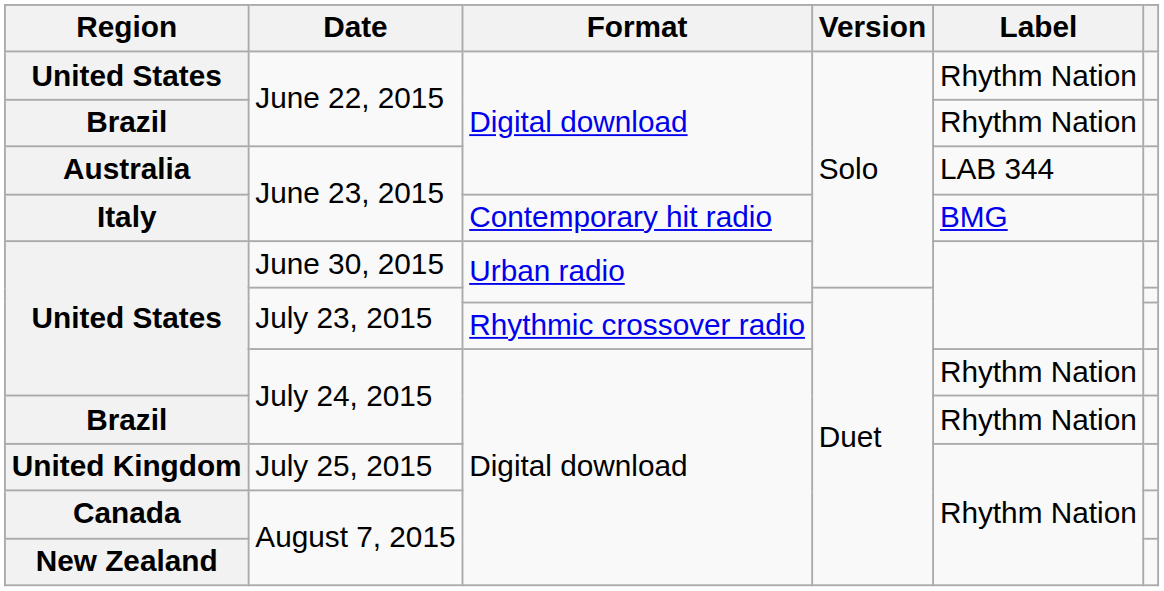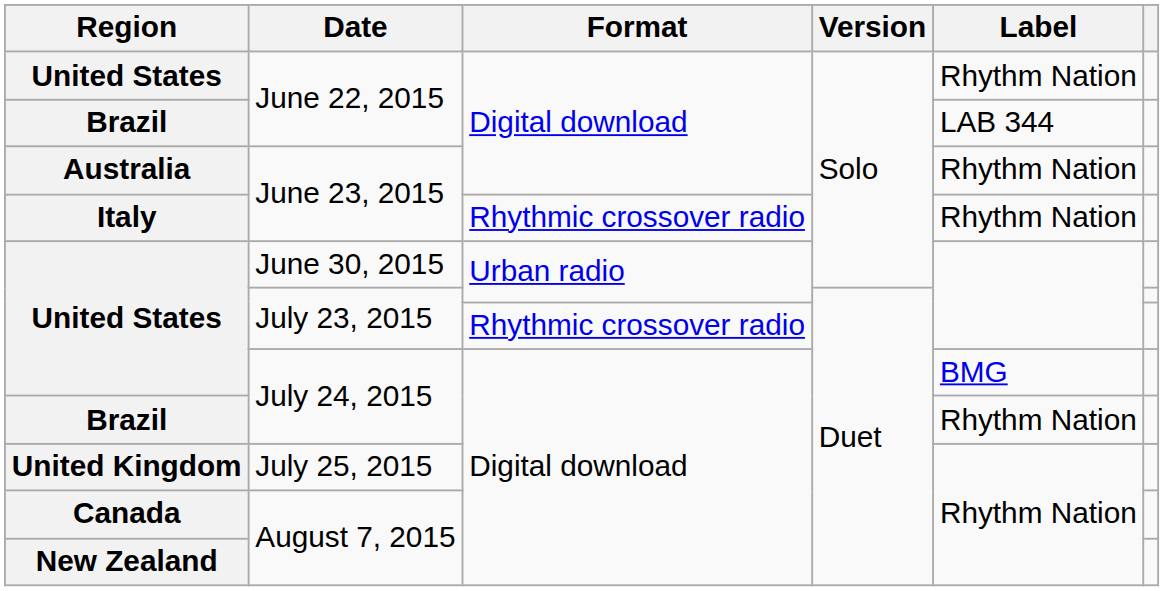Brazil / June 22, 2015 | Label: Rhythm Nation -> LAB 344
Australia | Label: LAB 344 -> Rhythm Nation
Italy | Format: Contemporary hit radio -> Rhythmic crossover radio
Italy | Label: BMG -> Rhythm Nation
United States / July 24, 2015 | Label: Rhythm Nation -> BMG
